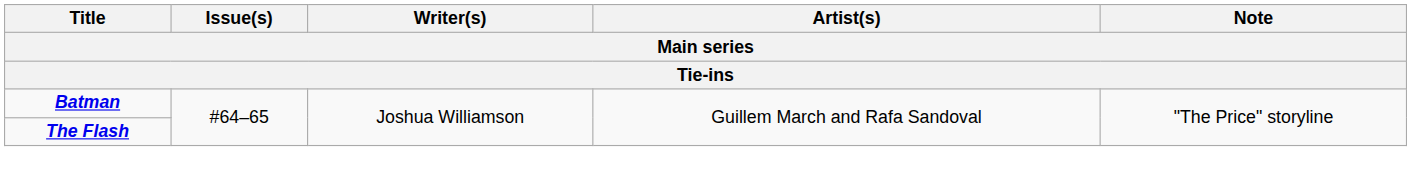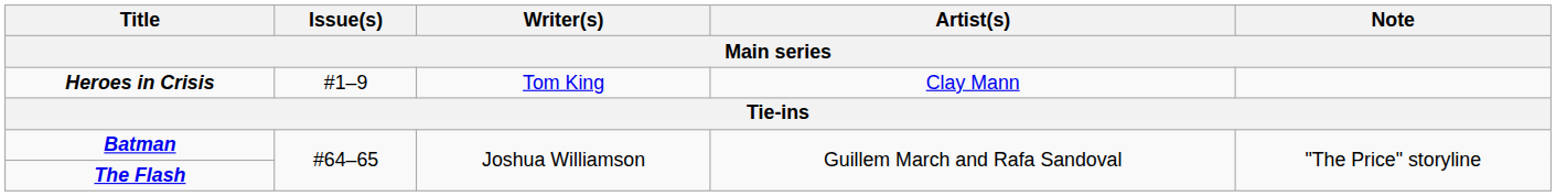+ row: Heroes in Crisis | #1–9 | Tom King | Clay Mann
